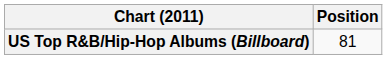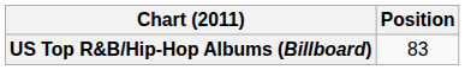US Top R&B/Hip-Hop Albums (Billboard) | Position: 81 -> 83
